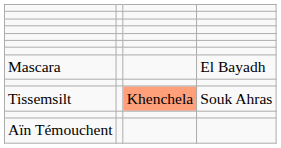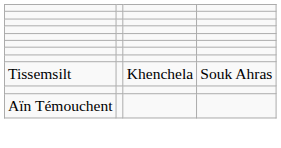- row: Mascara | El Bayadh
Tissemsilt | column 3: lightsalmon background -> no background
